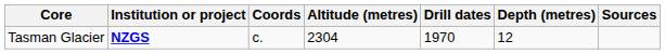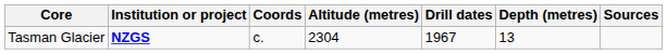Tasman Glacier | Drill dates: 1970 -> 1967
Tasman Glacier | Depth (metres): 12 -> 13
